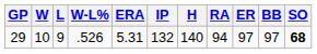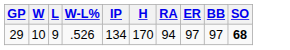- column: ERA | 5.31
29 | IP: 132 -> 134
29 | H: 140 -> 170
